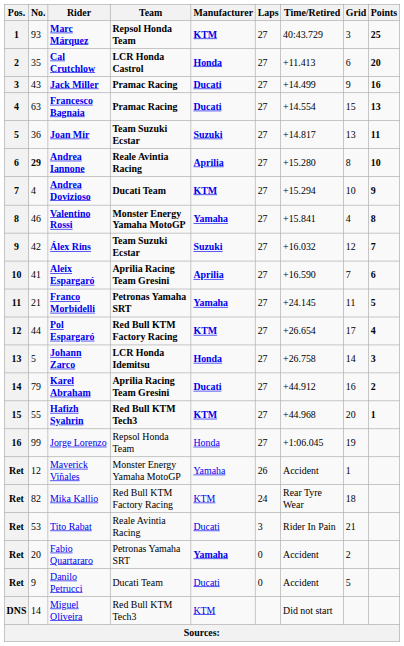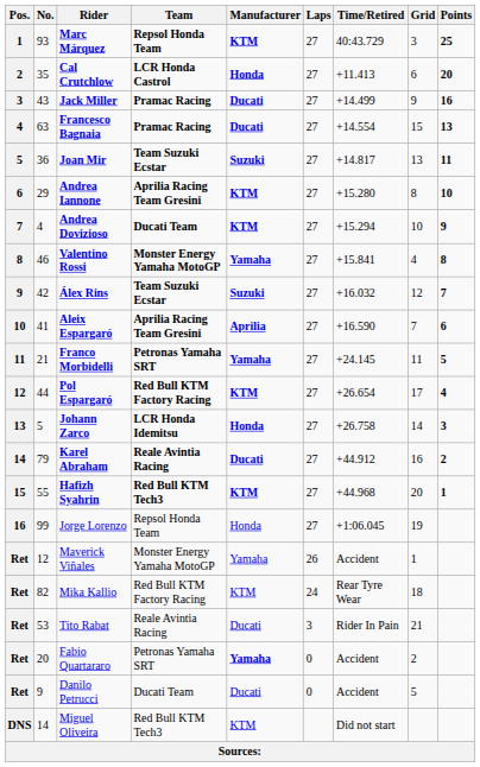Andrea Iannone | No.: bold -> normal
Andrea Iannone | Team: Reale Avintia Racing -> Aprilia Racing Team Gresini
Andrea Iannone | Manufacturer: Aprilia -> KTM
Karel Abraham | Team: Aprilia Racing Team Gresini -> Reale Avintia Racing
